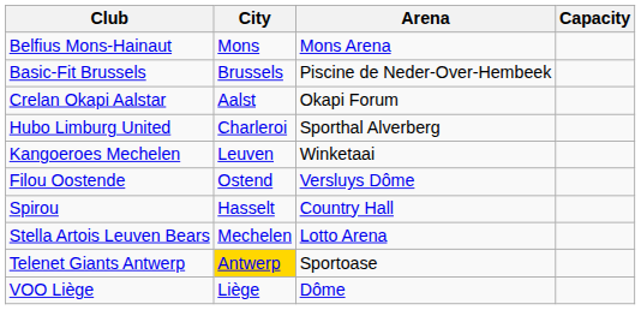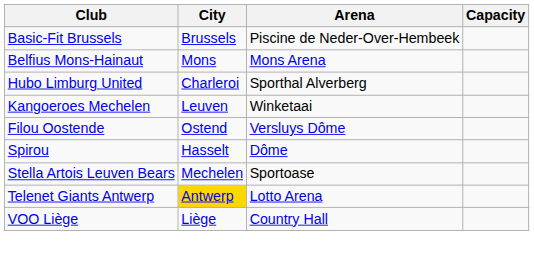rows swapped: Basic-Fit Brussels <-> Belfius Mons-Hainaut
- row: Crelan Okapi Aalstar | Aalst | Okapi Forum
Spirou | Arena: Country Hall -> Dôme
Stella Artois Leuven Bears | Arena: Lotto Arena -> Sportoase
Telenet Giants Antwerp | Arena: Sportoase -> Lotto Arena
VOO Liège | Arena: Dôme -> Country Hall
